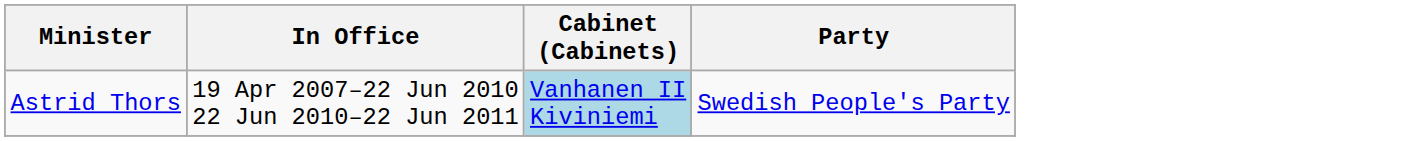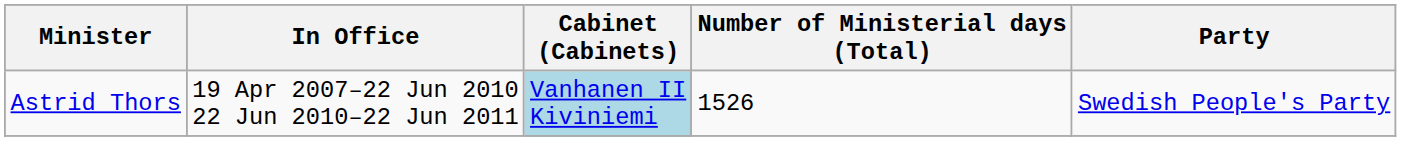+ column: Number of Ministerial days (Total) | 1526
